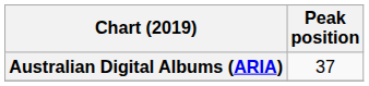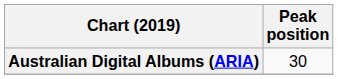Australian Digital Albums (ARIA) | Peak position: 37 -> 30
